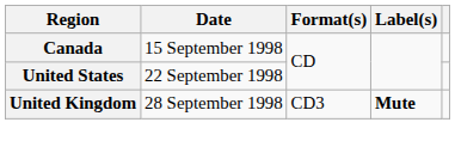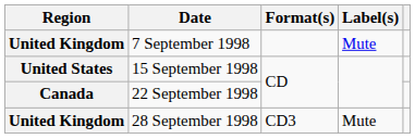+ row: United Kingdom | 7 September 1998 | Mute
15 September 1998 | Region: Canada -> United States
22 September 1998 | Region: United States -> Canada
28 September 1998 | Label(s): bold -> normal
